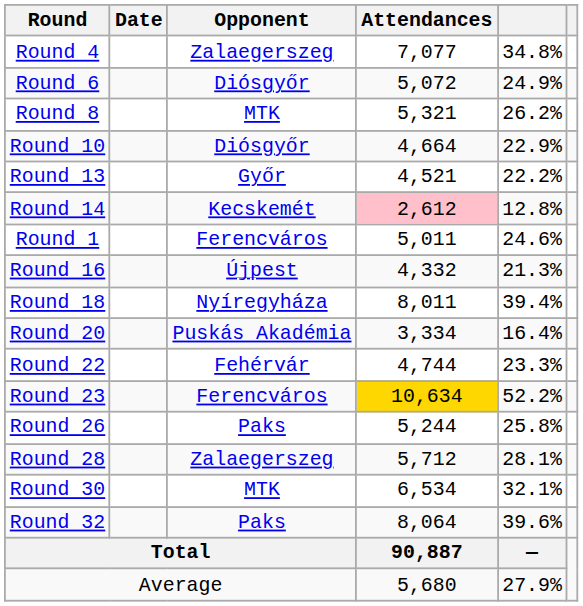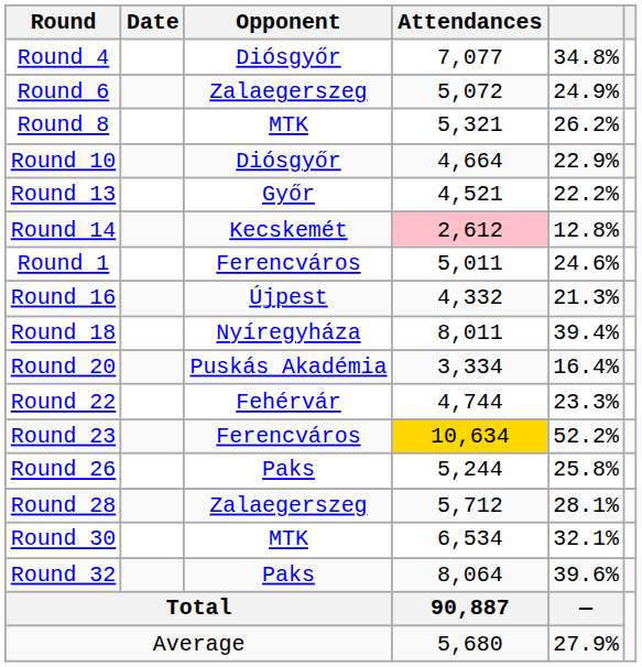Round 4 | Opponent: Zalaegerszeg -> Diósgyőr
Round 6 | Opponent: Diósgyőr -> Zalaegerszeg
